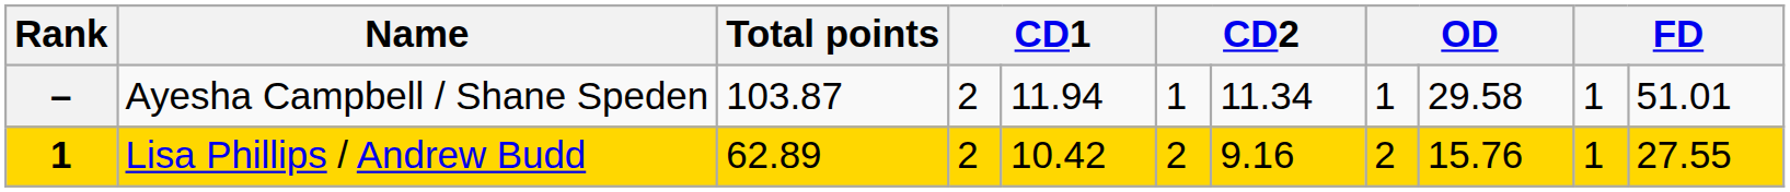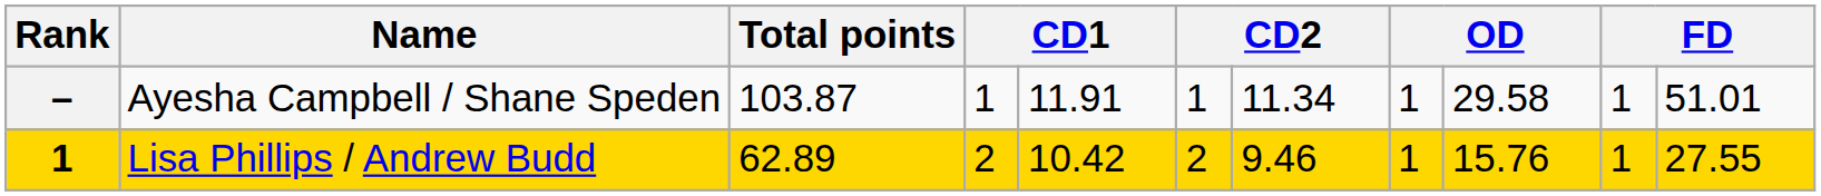Ayesha Campbell / Shane Speden | column 4: 2 -> 1
Ayesha Campbell / Shane Speden | column 5: 11.94 -> 11.91
Lisa Phillips / Andrew Budd | column 7: 9.16 -> 9.46
Lisa Phillips / Andrew Budd | column 8: 2 -> 1
